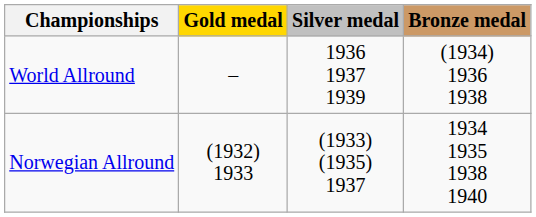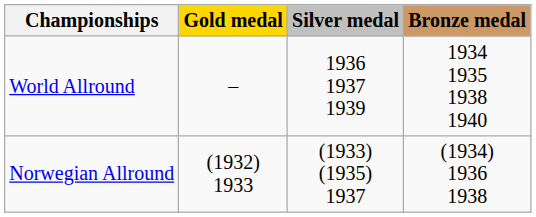World Allround | Bronze medal: (1934) 1936 1938 -> 1934 1935 1938 1940
Norwegian Allround | Bronze medal: 1934 1935 1938 1940 -> (1934) 1936 1938
